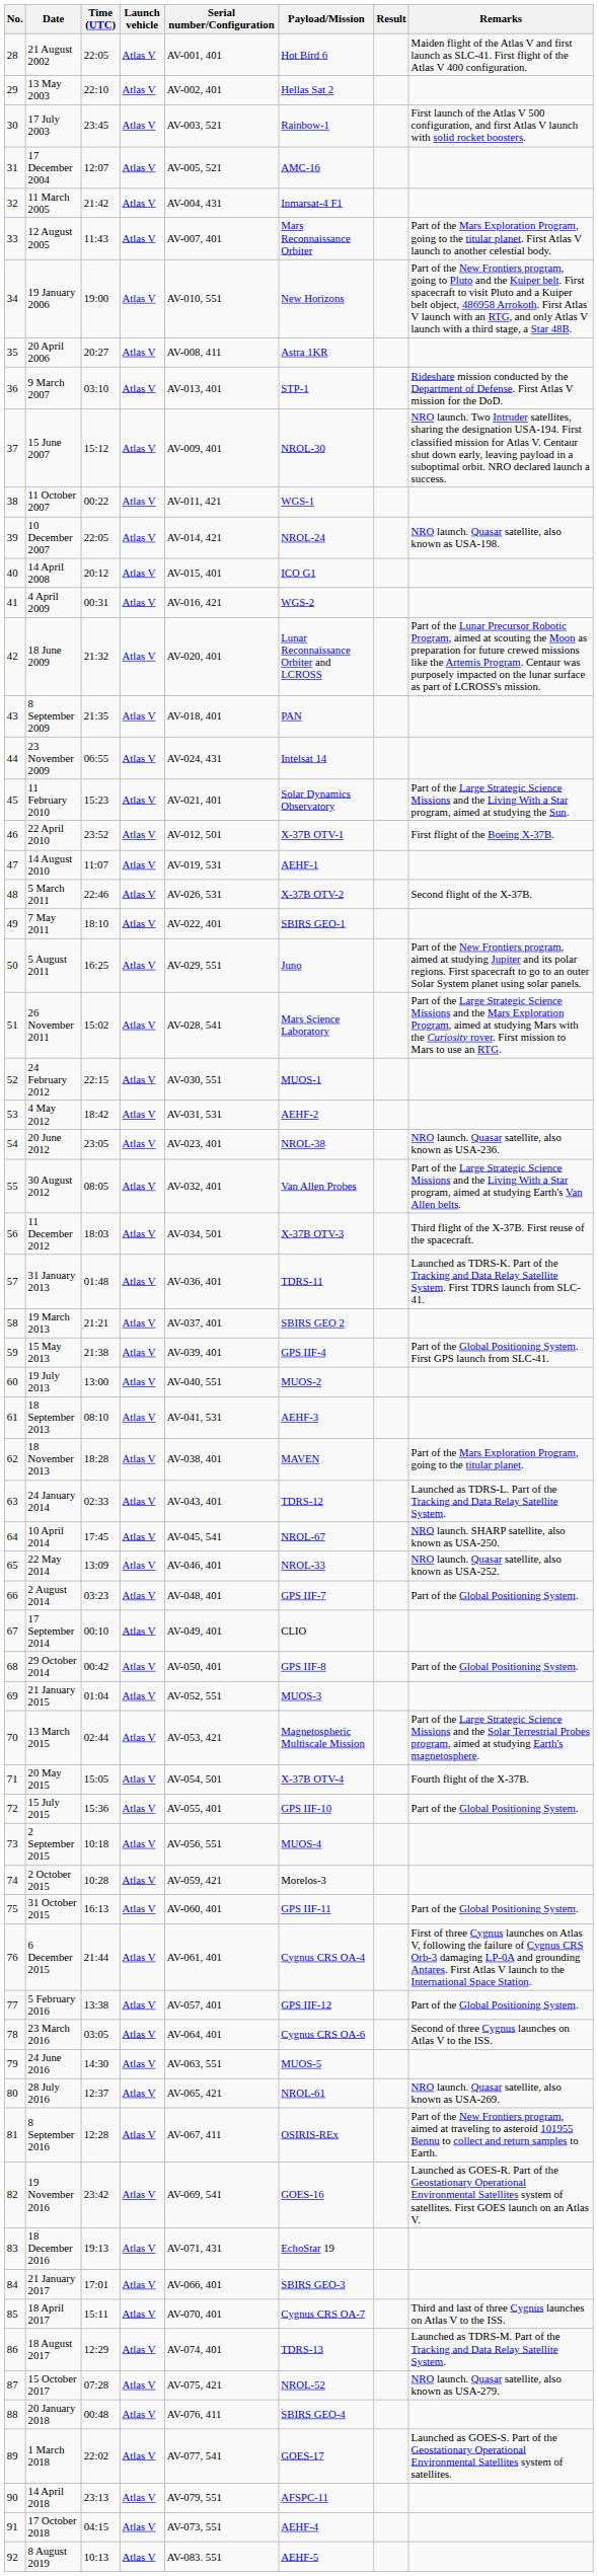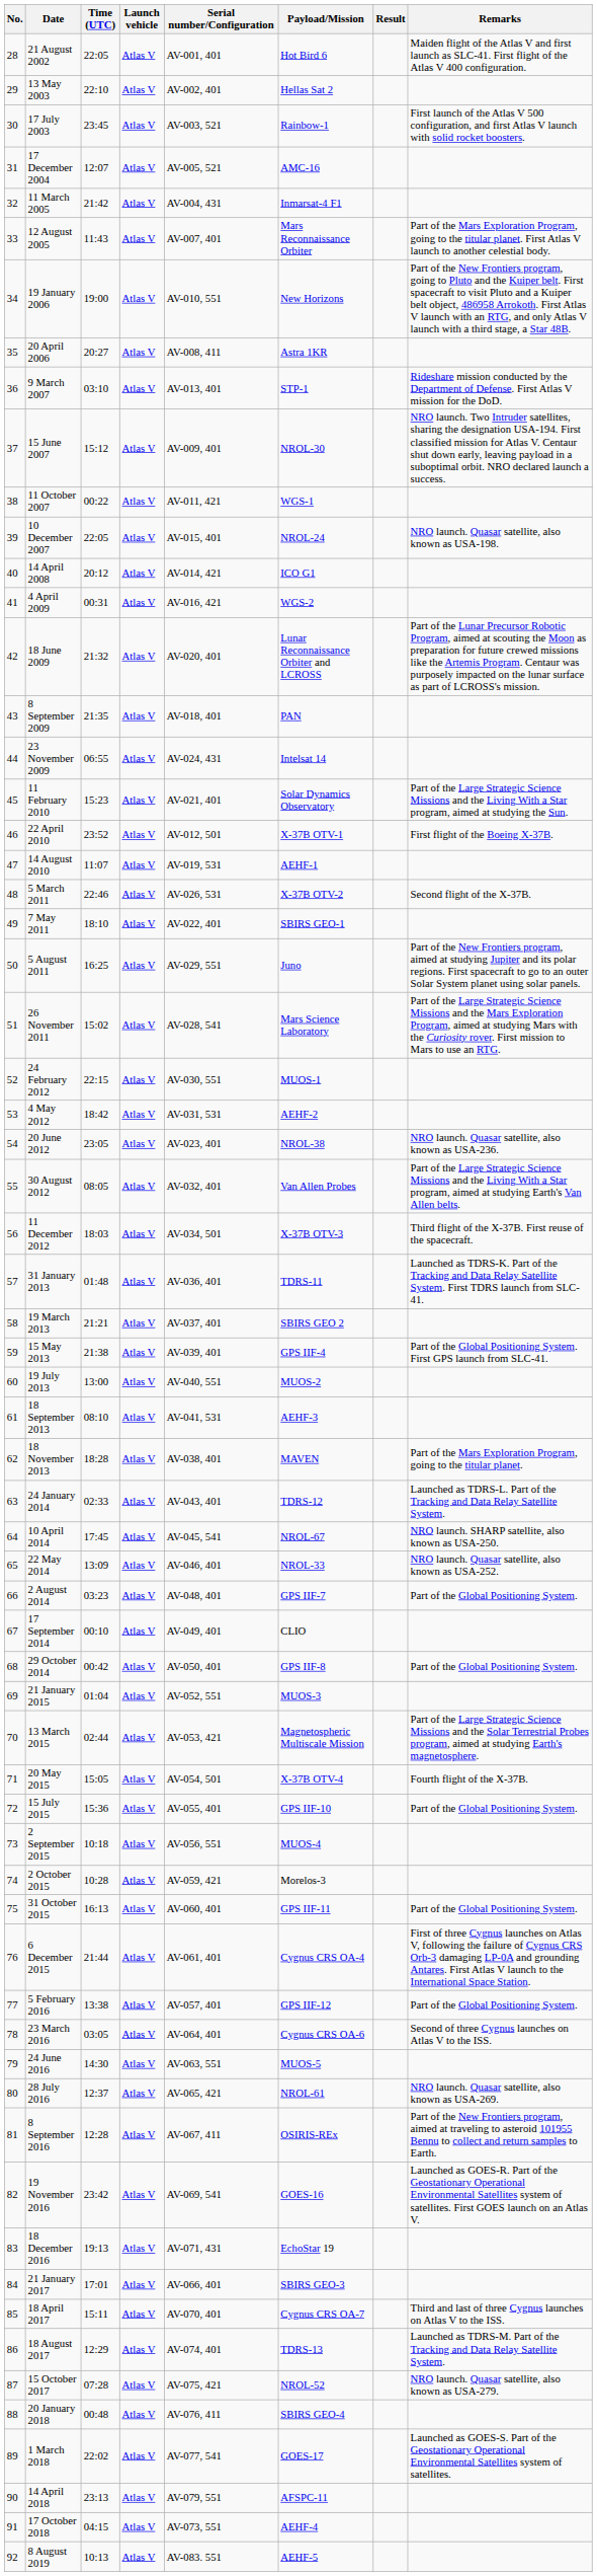10 December 2007 | Serial number/Configuration: AV-014, 421 -> AV-015, 401
14 April 2008 | Serial number/Configuration: AV-015, 401 -> AV-014, 421
